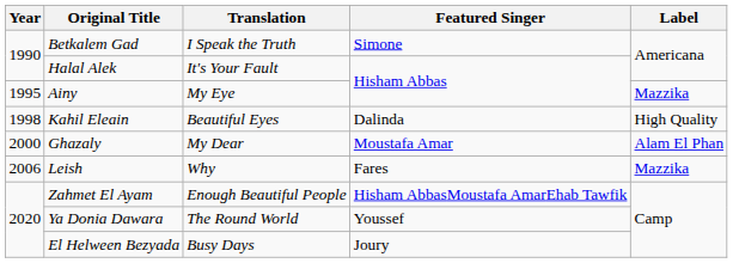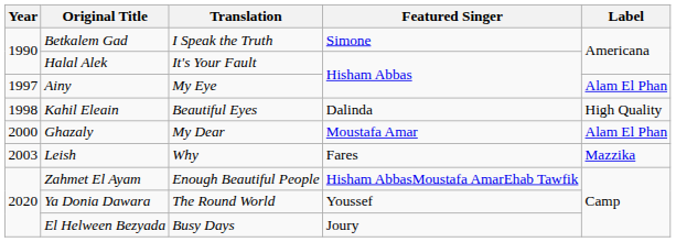Ainy | Year: 1995 -> 1997
Ainy | Label: Mazzika -> Alam El Phan
Leish | Year: 2006 -> 2003
